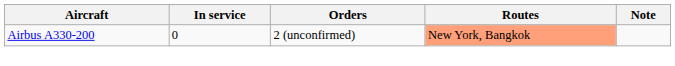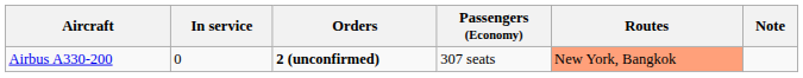+ column: Passengers (Economy) | 307 seats
Airbus A330-200 | Orders: normal -> bold
